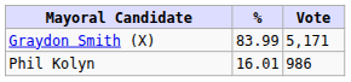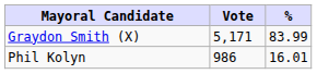columns swapped: Vote <-> %
